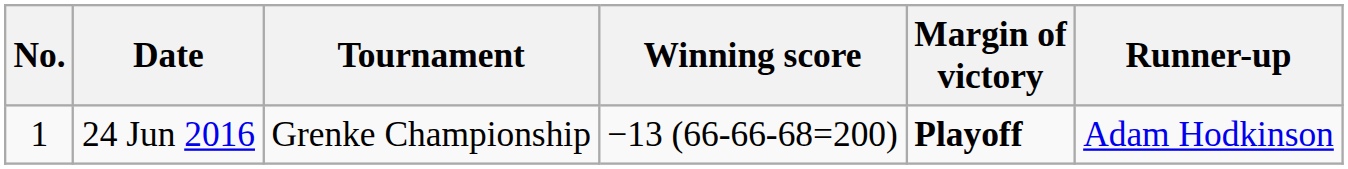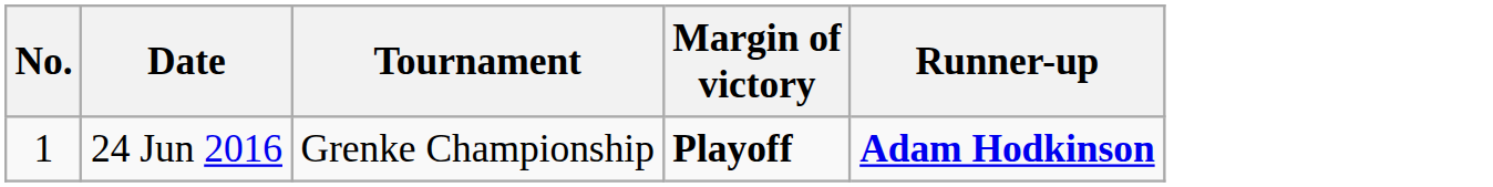- column: Winning score | −13 (66-66-68=200)
24 Jun 2016 | Runner-up: normal -> bold
